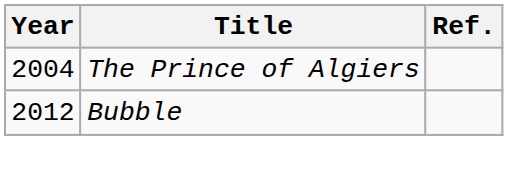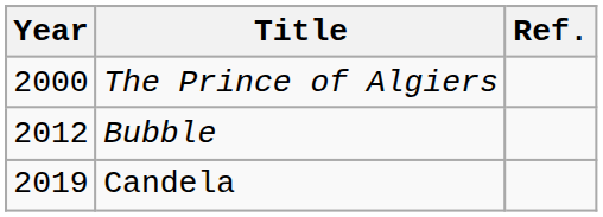The Prince of Algiers | Year: 2004 -> 2000
+ row: 2019 | Candela
